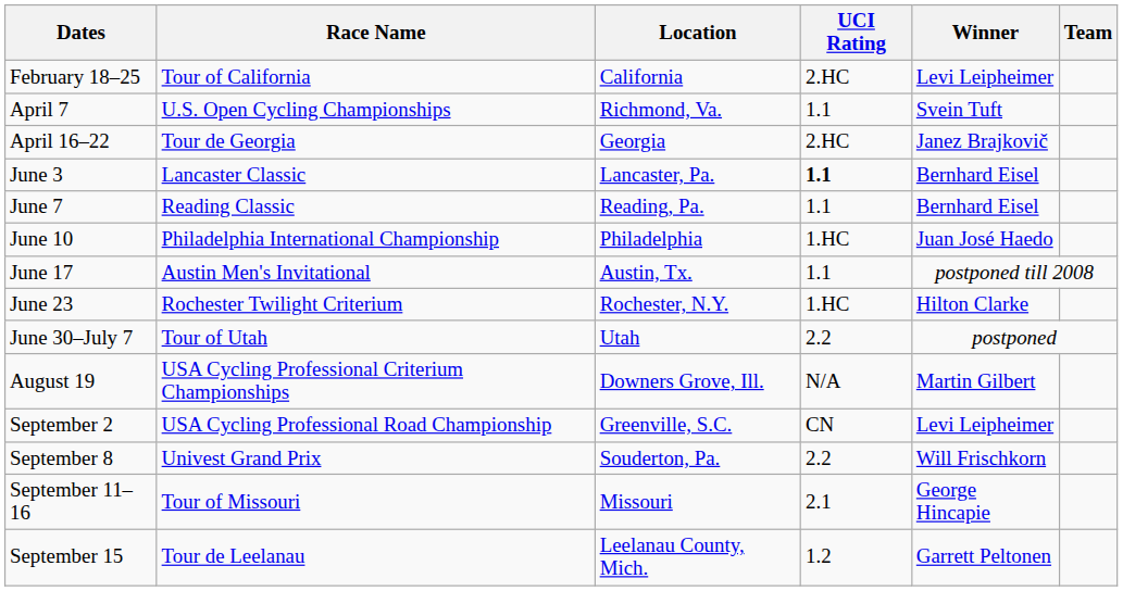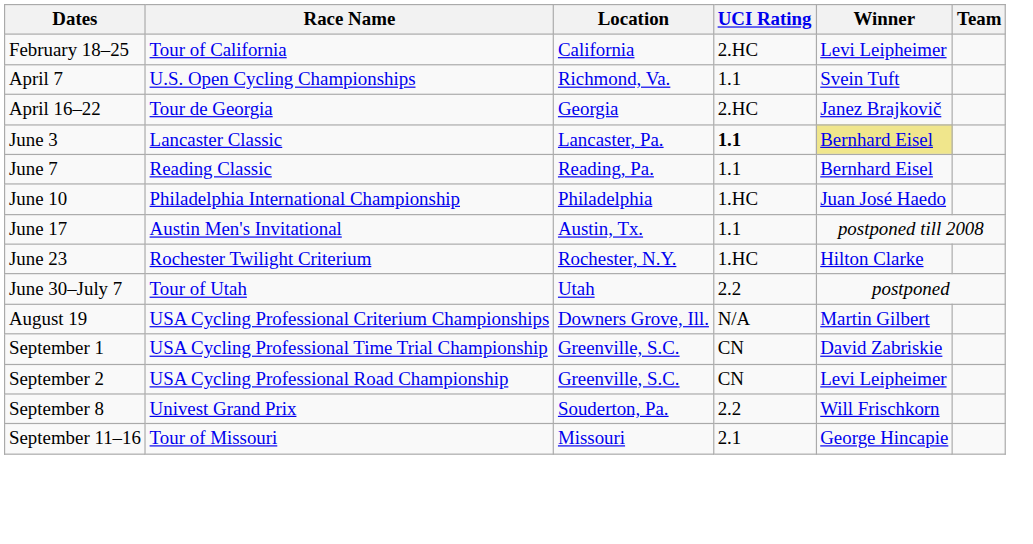June 3 | Winner: no background -> khaki background
+ row: September 1 | USA Cycling Professional Time Trial Championship | Greenville, S.C. | CN | David Zabriskie
- row: September 15 | Tour de Leelanau | Leelanau County, Mich. | 1.2 | Garrett Peltonen
